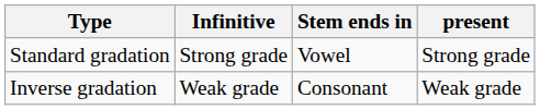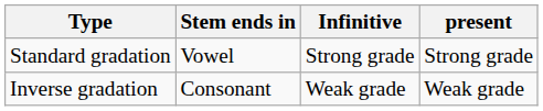columns swapped: Stem ends in <-> Infinitive
